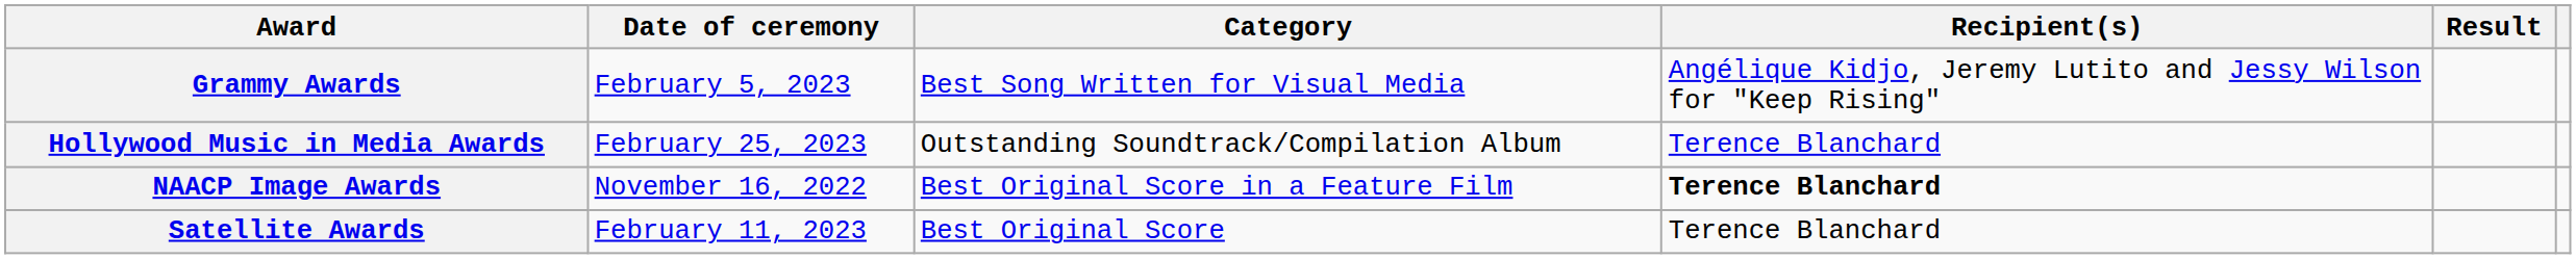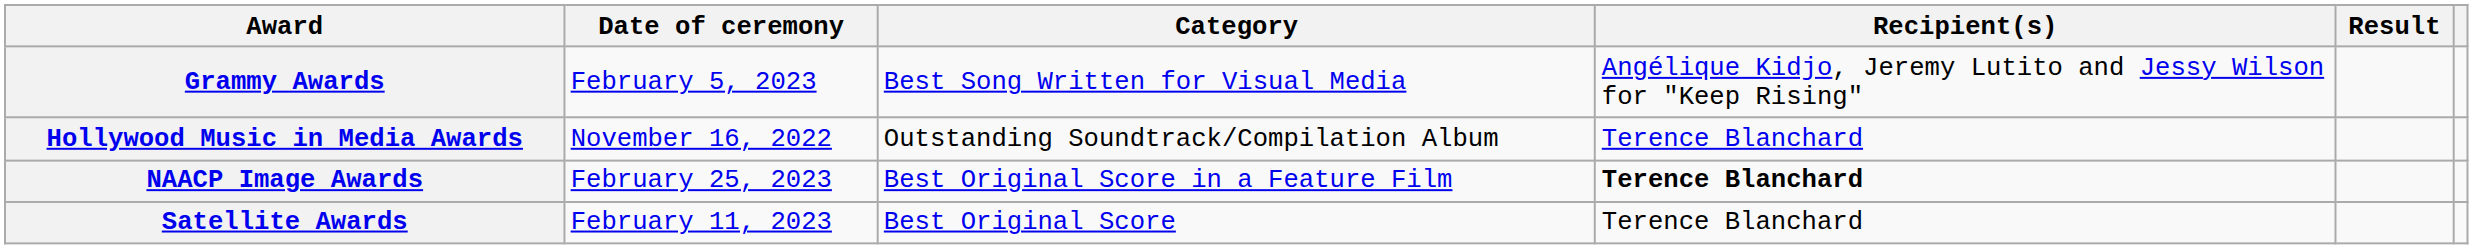Hollywood Music in Media Awards | Date of ceremony: February 25, 2023 -> November 16, 2022
NAACP Image Awards | Date of ceremony: November 16, 2022 -> February 25, 2023
